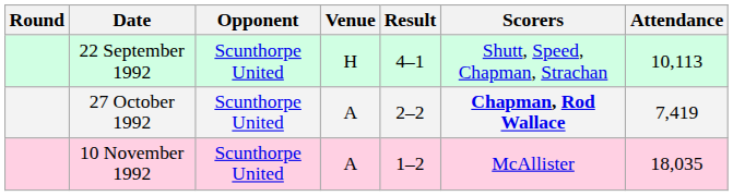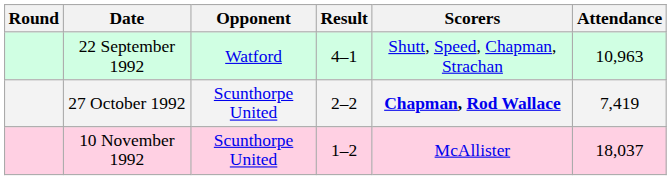- column: Venue | H | A | A
22 September 1992 | Opponent: Scunthorpe United -> Watford
22 September 1992 | Attendance: 10,113 -> 10,963
10 November 1992 | Attendance: 18,035 -> 18,037
